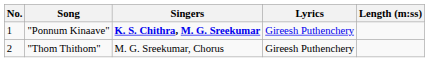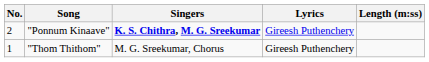"Ponnum Kinaave" | No.: 1 -> 2
"Thom Thithom" | No.: 2 -> 1
